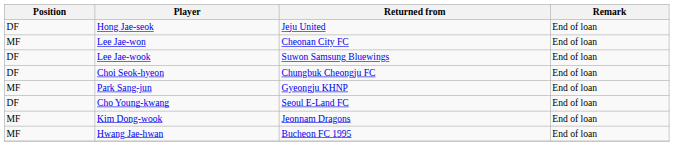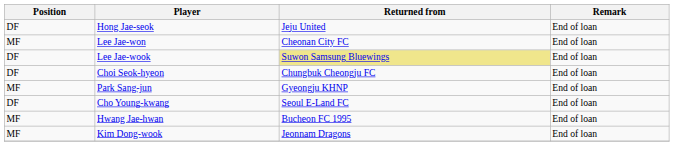Lee Jae-wook | Returned from: no background -> khaki background
rows swapped: Hwang Jae-hwan <-> Kim Dong-wook
